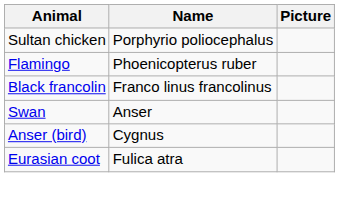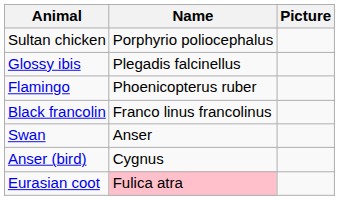+ row: Glossy ibis | Plegadis falcinellus
Eurasian coot | Name: no background -> pink background
